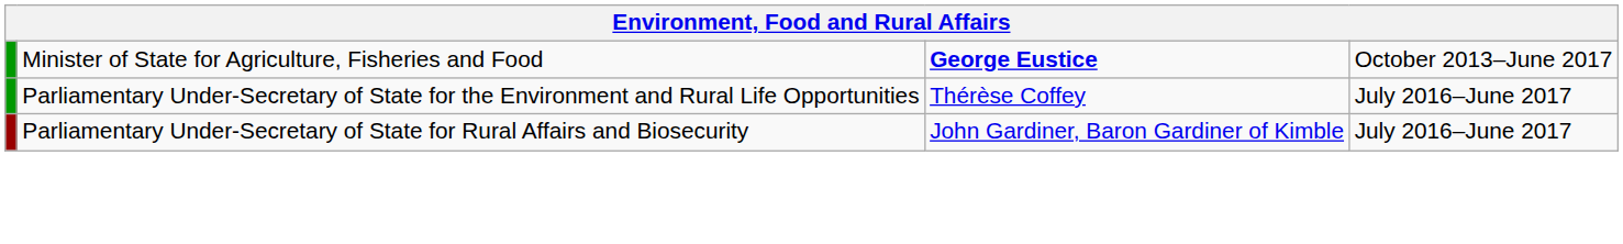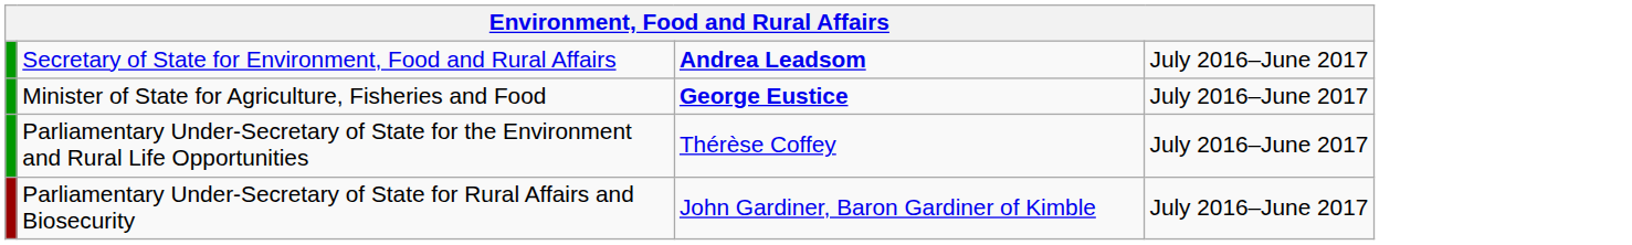+ row: Secretary of State for Environment, Food and Rural Affairs | Andrea Leadsom | July 2016–June 2017
Minister of State for Agriculture, Fisheries and Food | column 4: October 2013–June 2017 -> July 2016–June 2017
